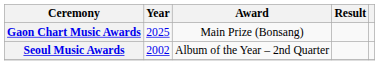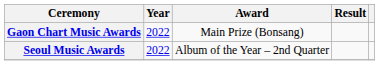Gaon Chart Music Awards | Year: 2025 -> 2022
Seoul Music Awards | Year: 2002 -> 2022
